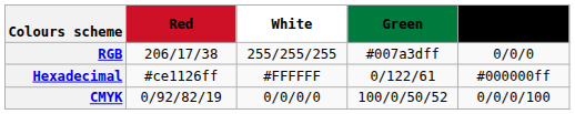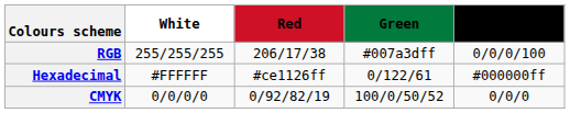columns swapped: Red <-> White
RGB | Black: 0/0/0 -> 0/0/0/100
CMYK | Black: 0/0/0/100 -> 0/0/0
